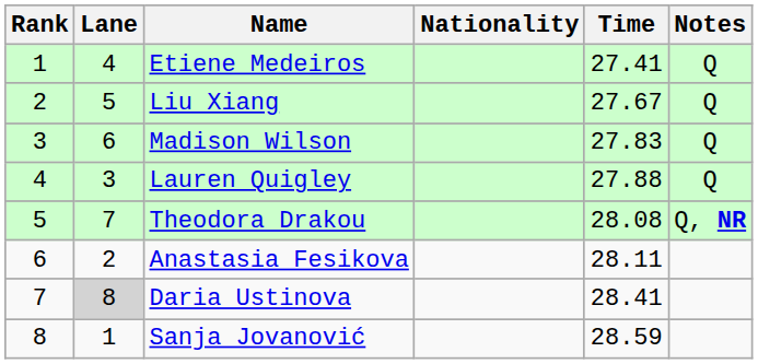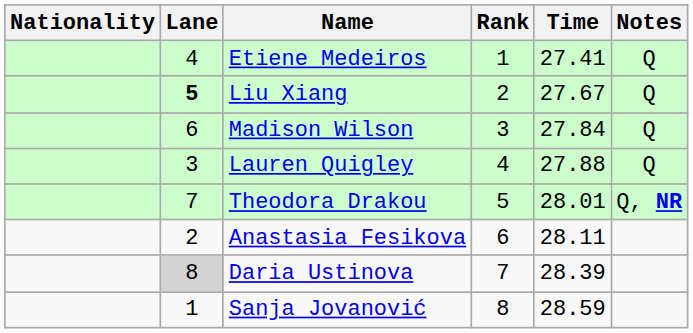columns swapped: Rank <-> Nationality
Liu Xiang | Lane: normal -> bold
Madison Wilson | Time: 27.83 -> 27.84
Theodora Drakou | Time: 28.08 -> 28.01
Daria Ustinova | Time: 28.41 -> 28.39
